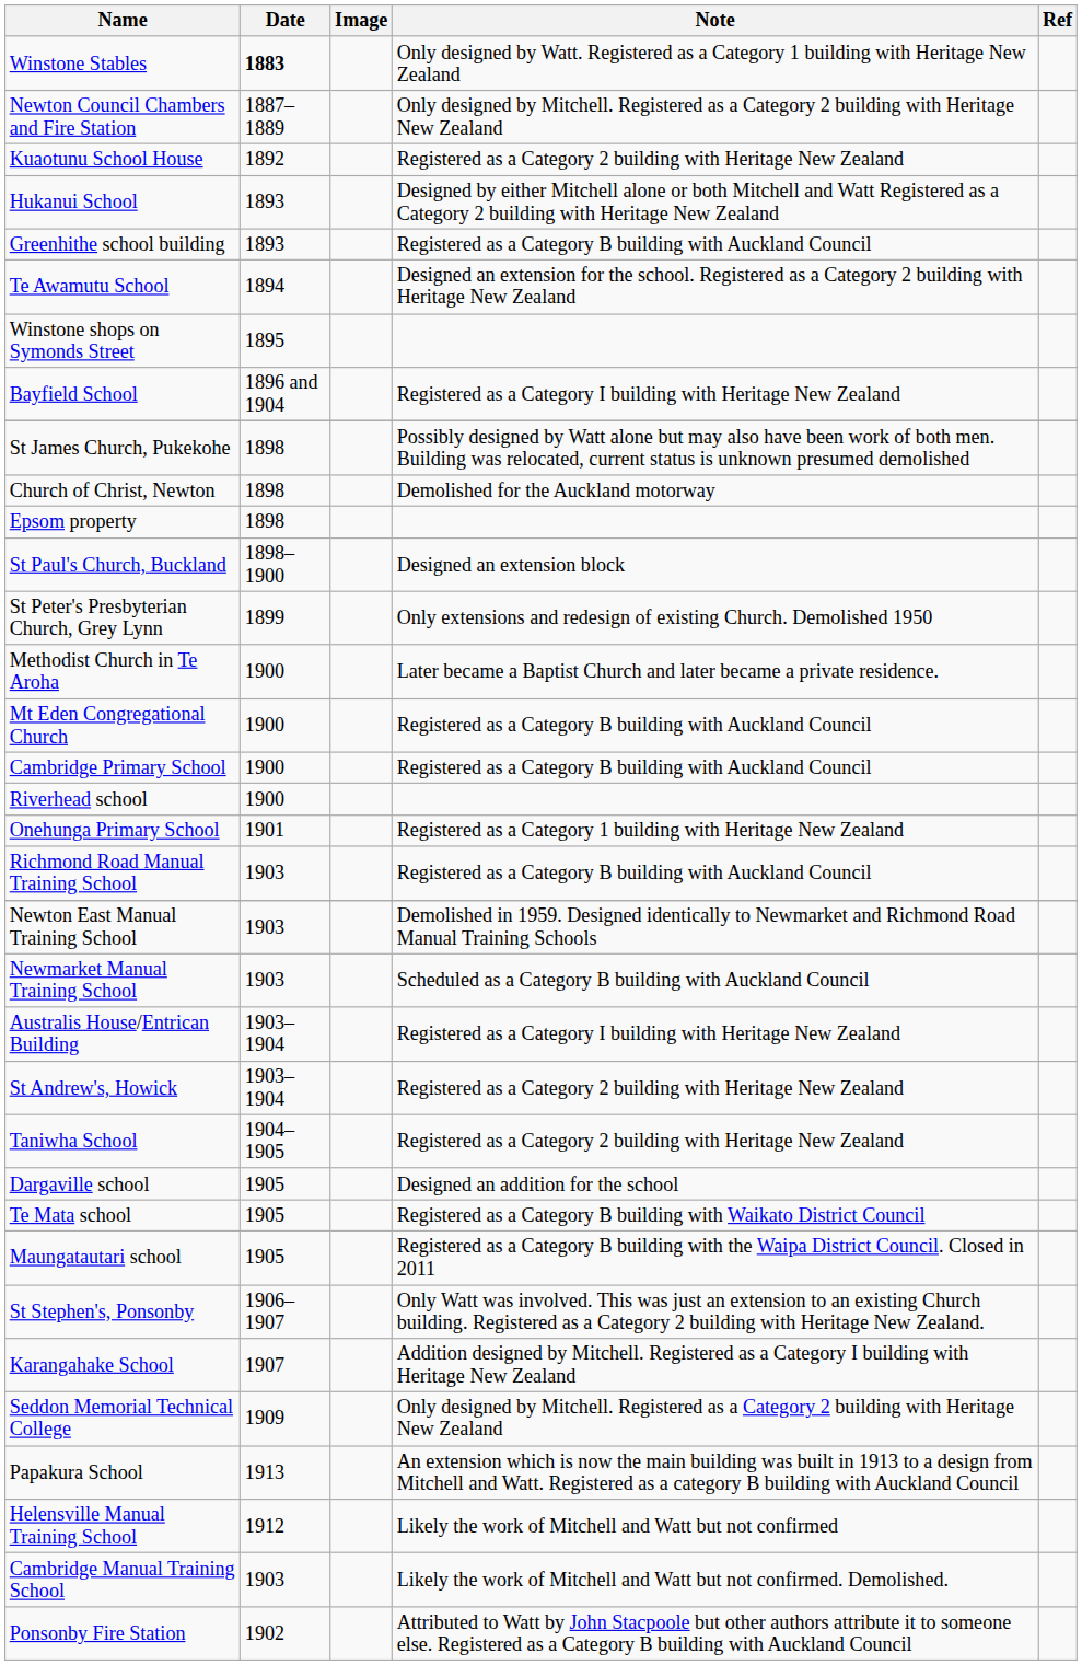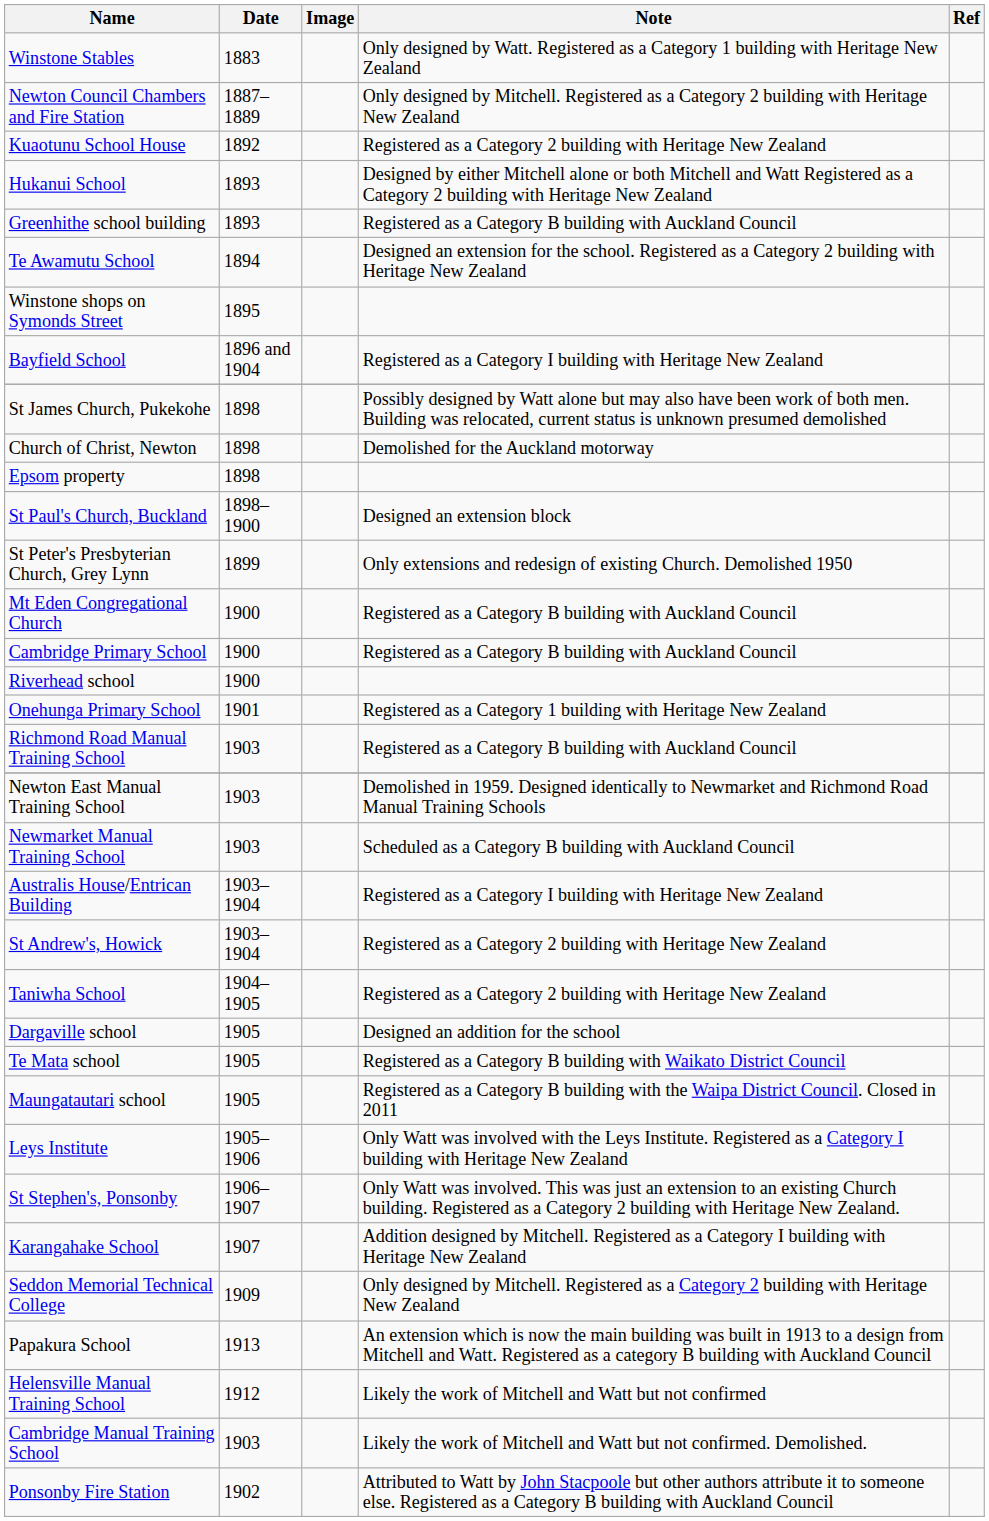Winstone Stables | Date: bold -> normal
- row: Methodist Church in Te Aroha | 1900 | Later became a Baptist Church and later became a private residence.
+ row: Leys Institute | 1905–1906 | Only Watt was involved with the Leys Institute. Registered as a Category I building with Heritage New Zealand
